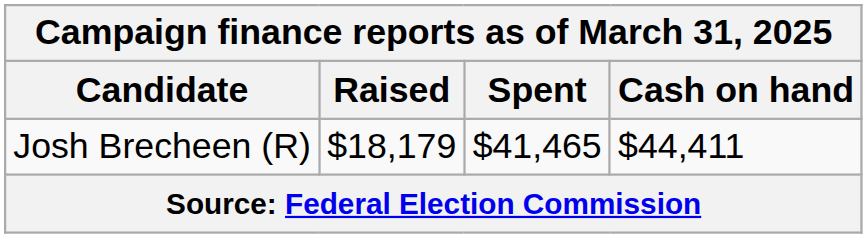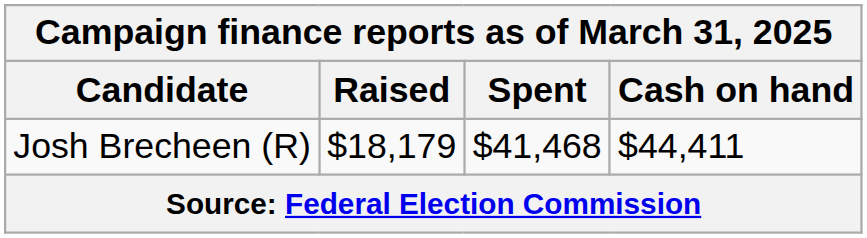Josh Brecheen (R) | Spent: $41,465 -> $41,468
